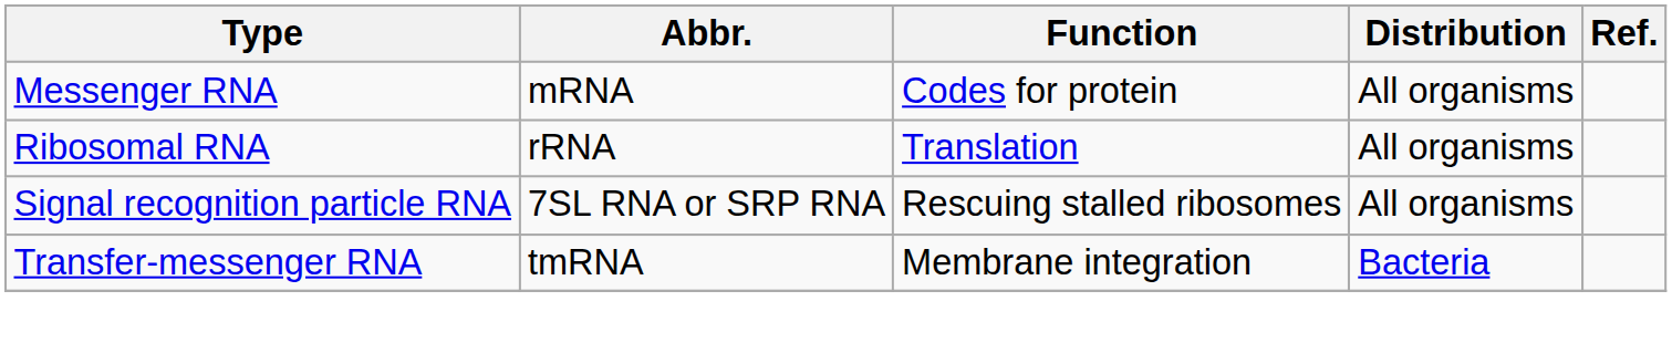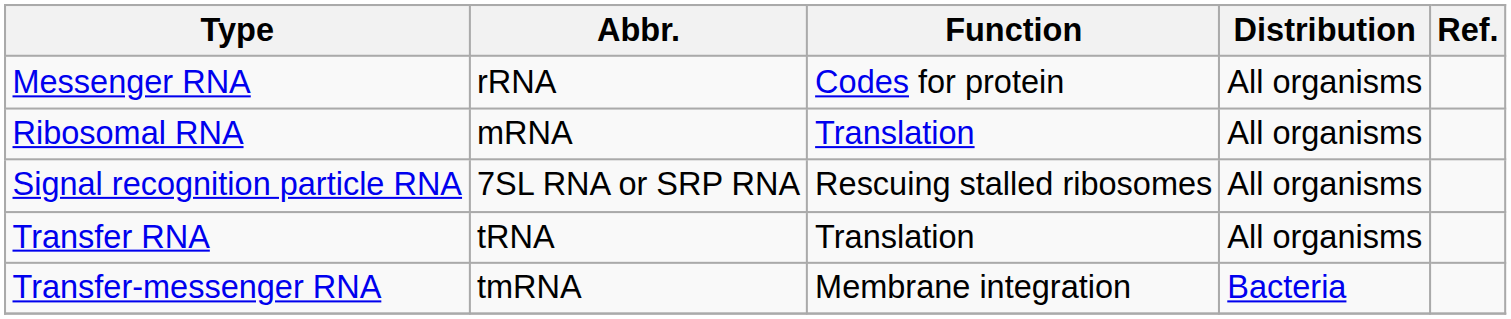Messenger RNA | Abbr.: mRNA -> rRNA
Ribosomal RNA | Abbr.: rRNA -> mRNA
+ row: Transfer RNA | tRNA | Translation | All organisms
